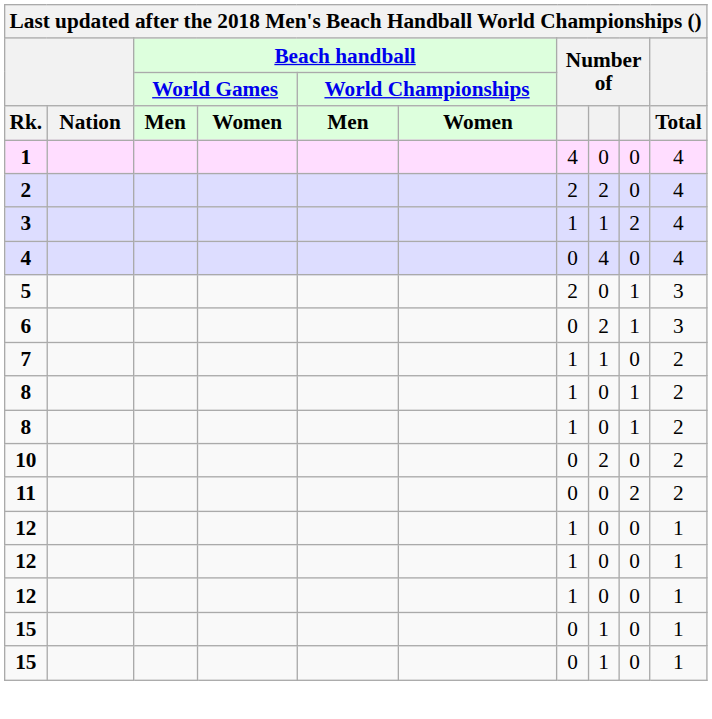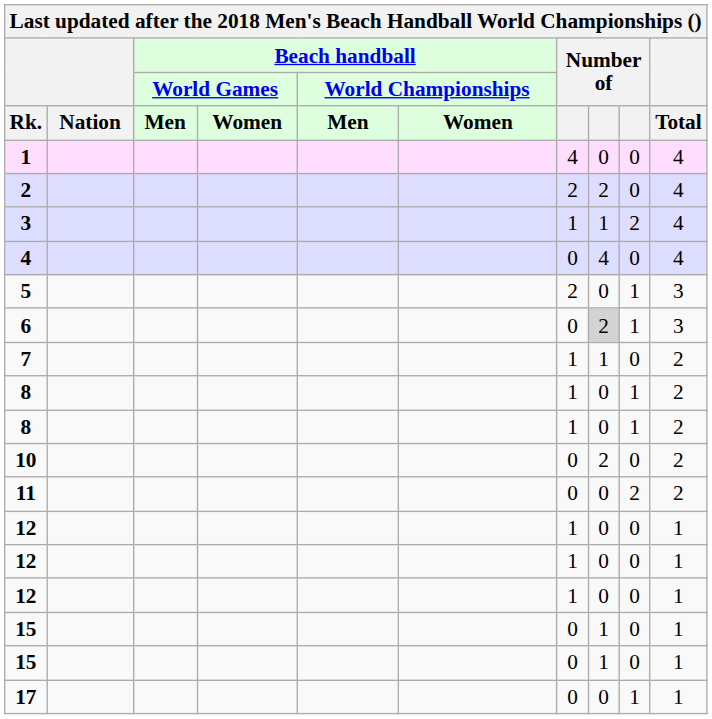6 | column 8: no background -> lightgrey background
+ row: 17 | 0 | 0 | 1 | 1
